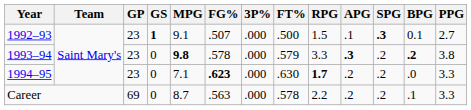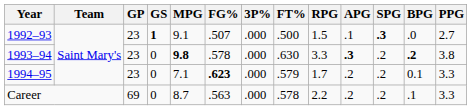1992–93 | BPG: 0.1 -> .0
1993–94 | FT%: .579 -> .630
1994–95 | FT%: .630 -> .579
1994–95 | RPG: bold -> normal
1994–95 | BPG: .0 -> 0.1
